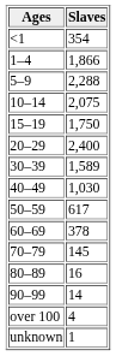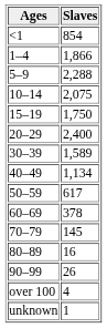<1 | Slaves: 354 -> 854
40–49 | Slaves: 1,030 -> 1,134
90–99 | Slaves: 14 -> 26
